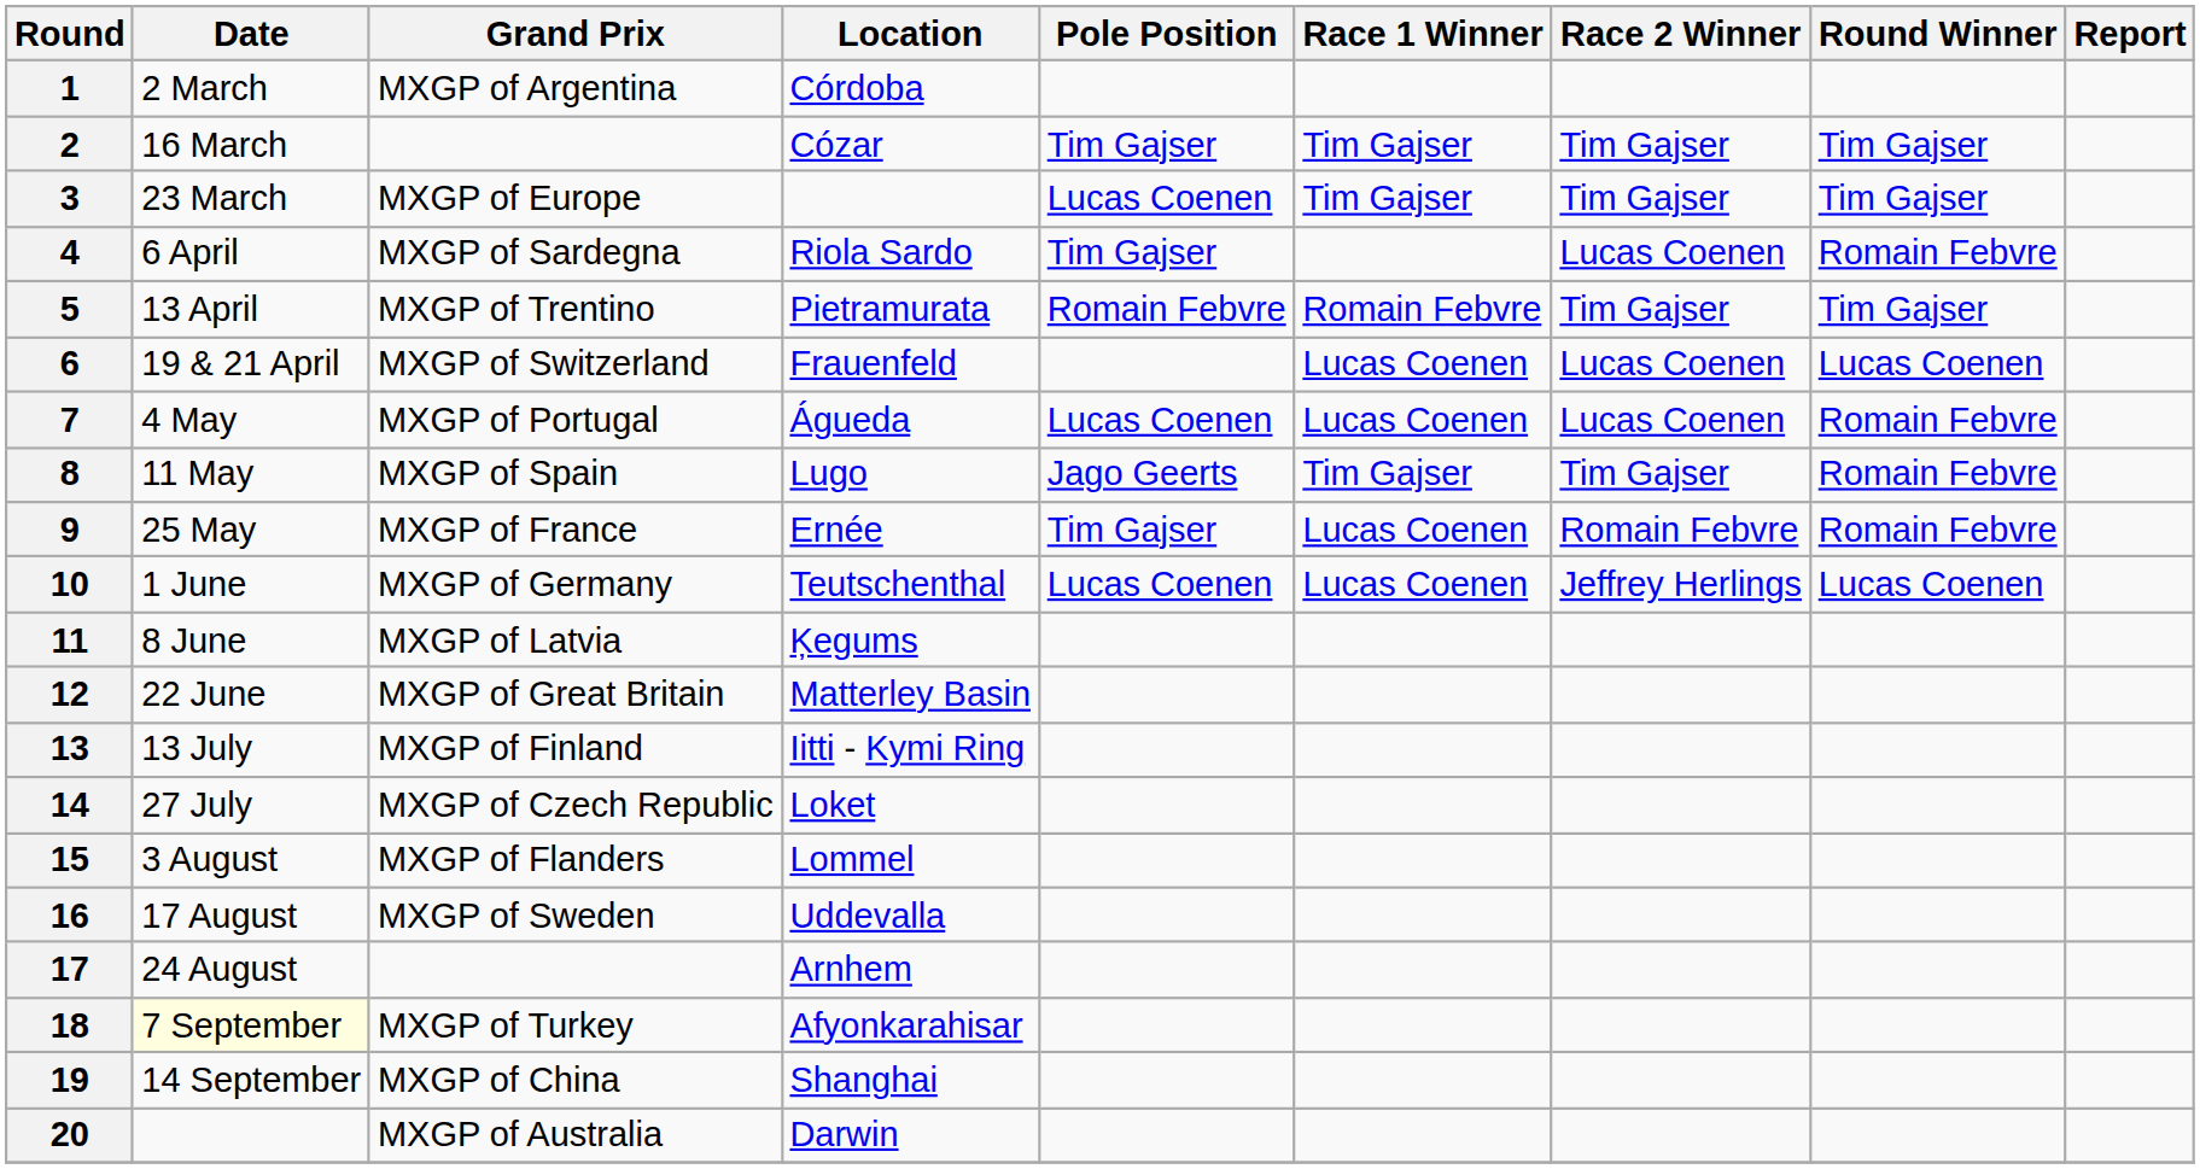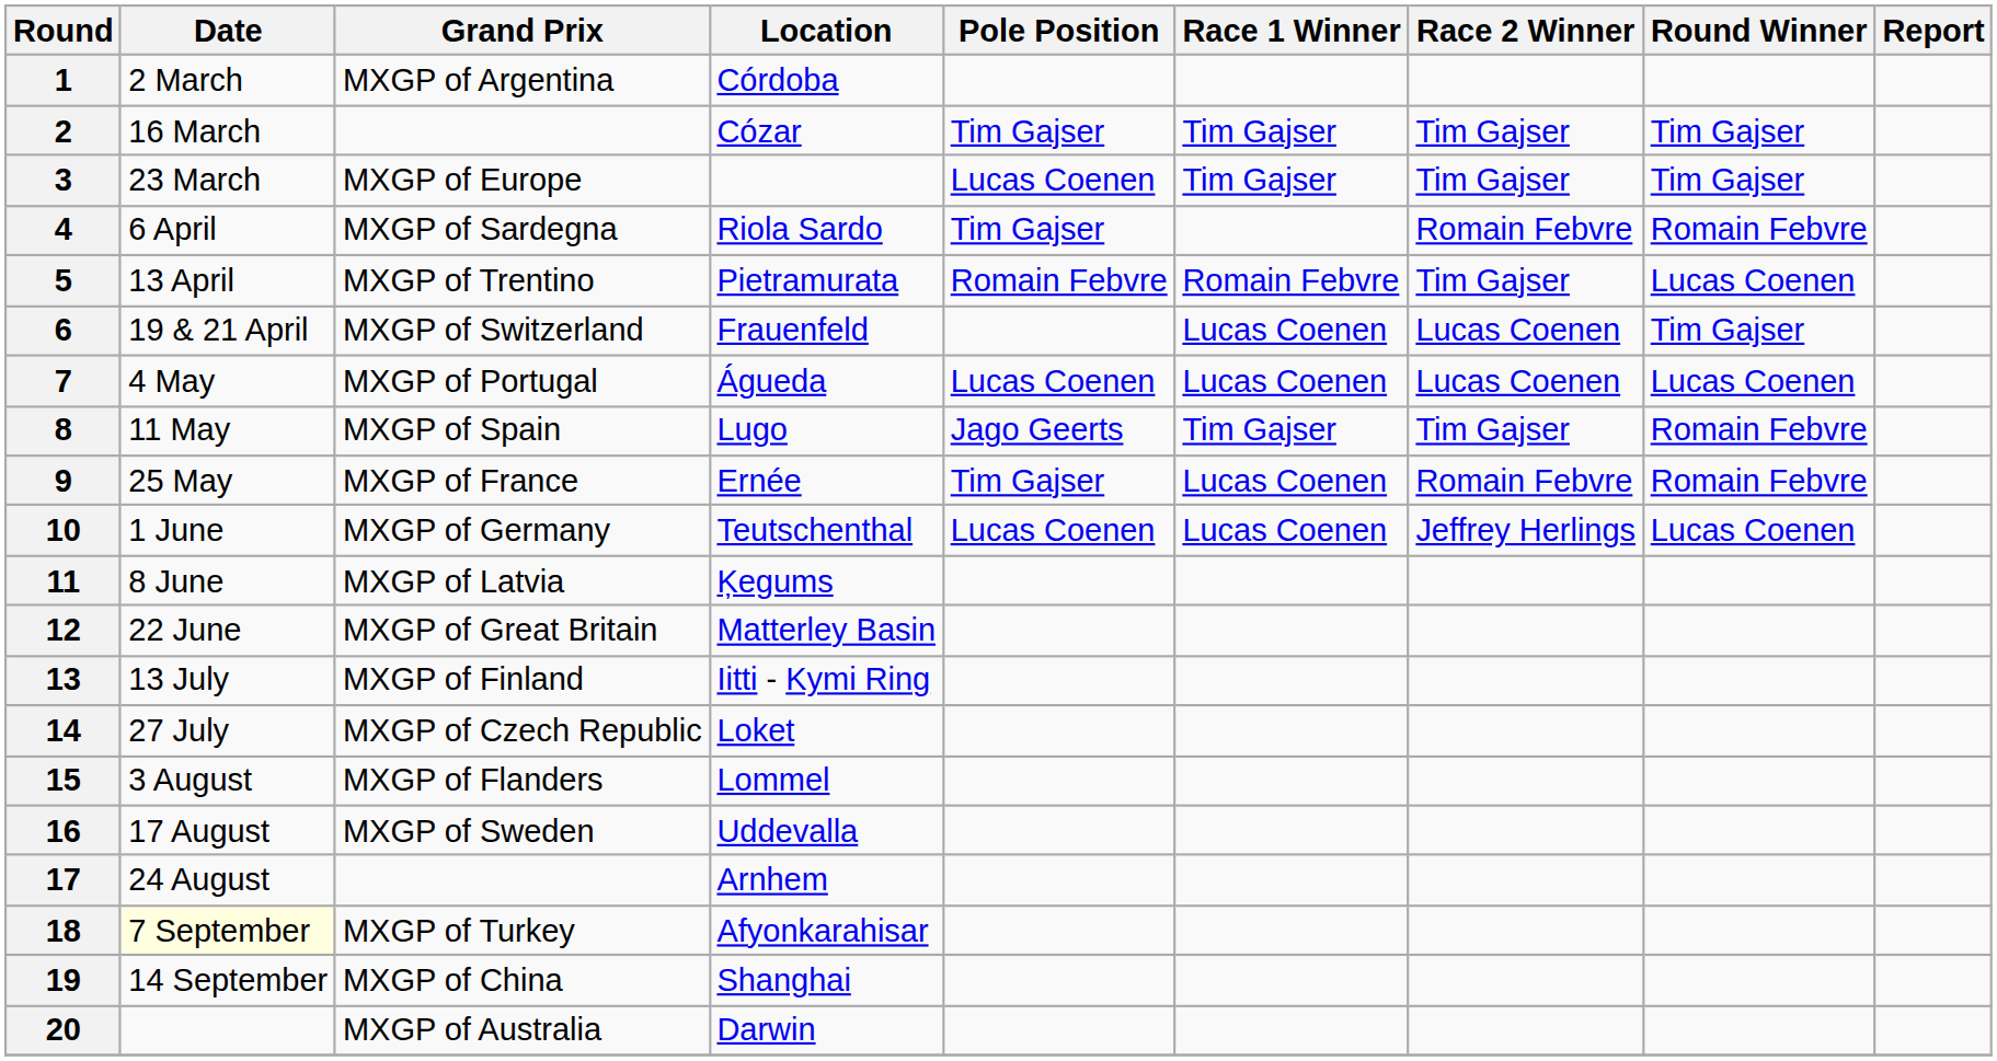4 | Race 2 Winner: Lucas Coenen -> Romain Febvre
5 | Round Winner: Tim Gajser -> Lucas Coenen
6 | Round Winner: Lucas Coenen -> Tim Gajser
7 | Round Winner: Romain Febvre -> Lucas Coenen
